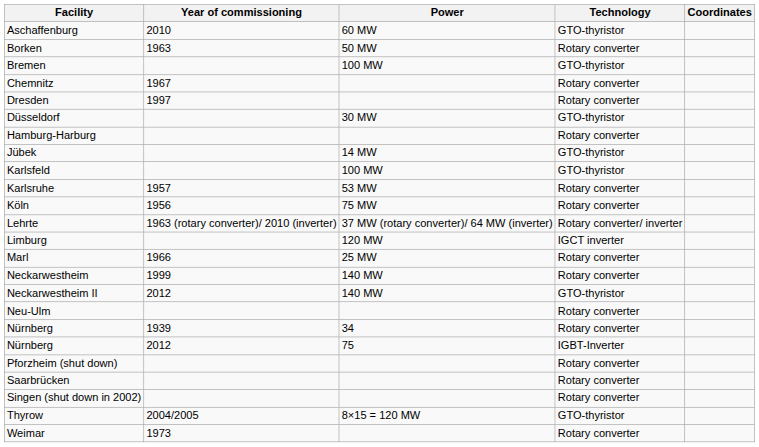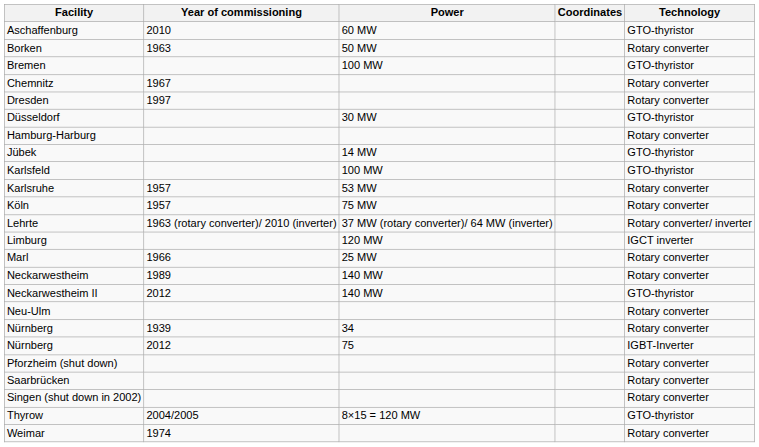columns swapped: Technology <-> Coordinates
Köln | Year of commissioning: 1956 -> 1957
Neckarwestheim | Year of commissioning: 1999 -> 1989
Weimar | Year of commissioning: 1973 -> 1974
